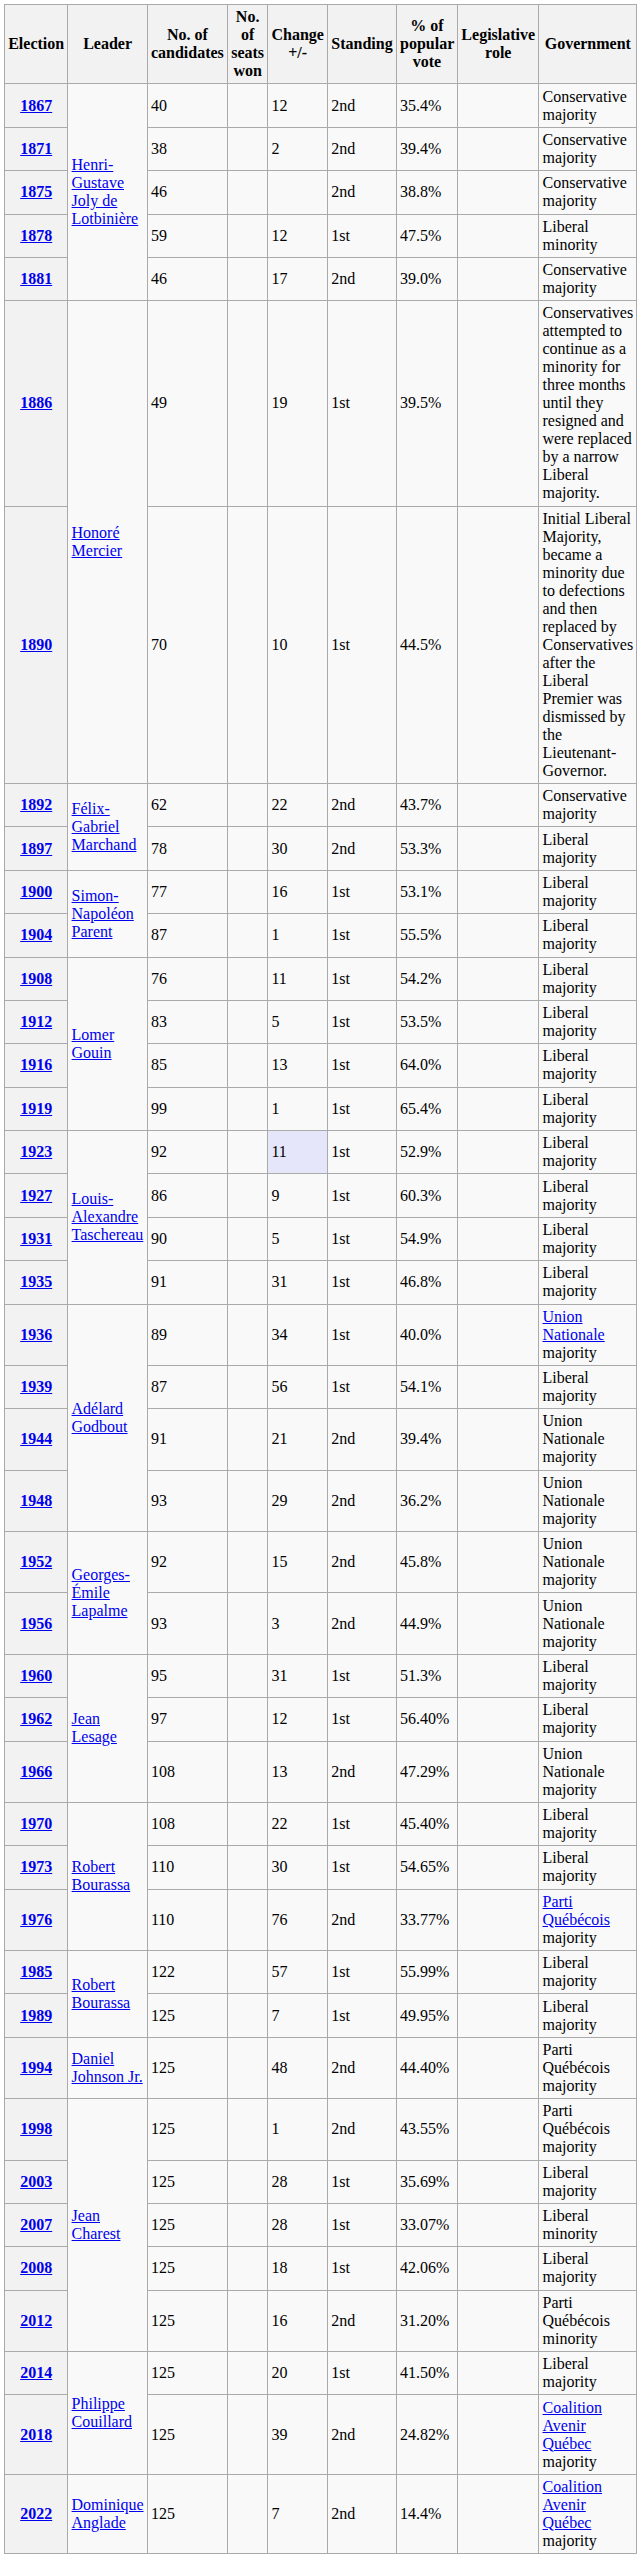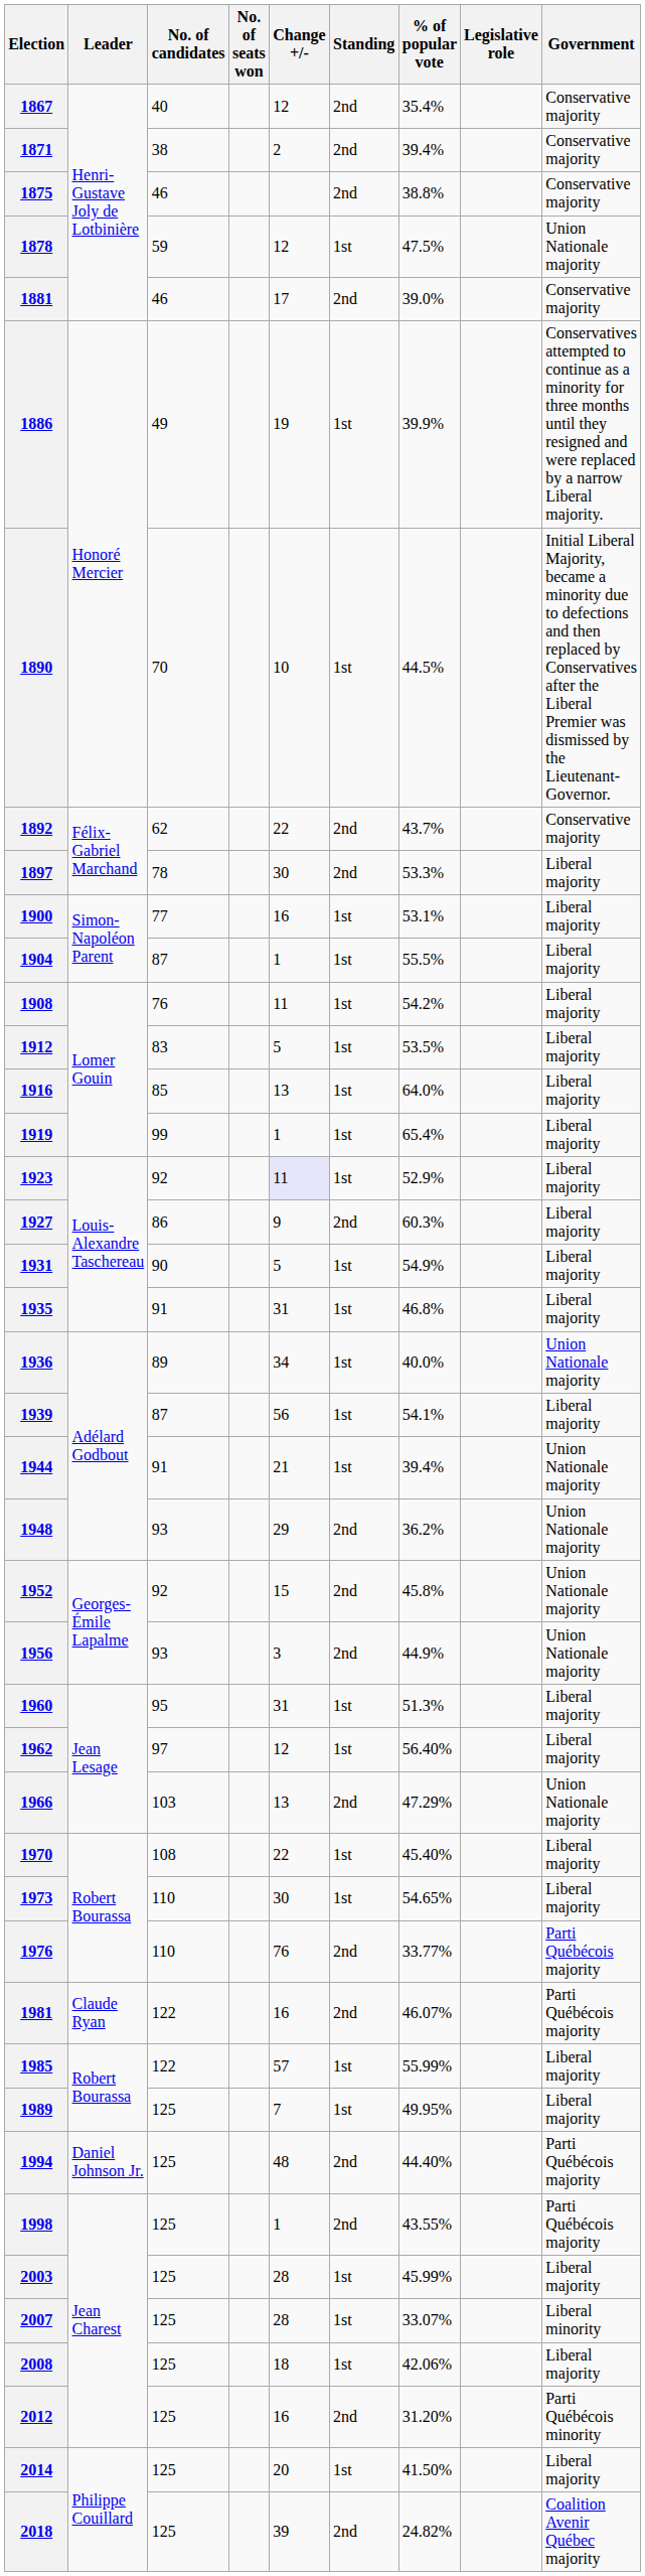1878 | Government: Liberal minority -> Union Nationale majority
1886 | % of popular vote: 39.5% -> 39.9%
1927 | Standing: 1st -> 2nd
1944 | Standing: 2nd -> 1st
1966 | No. of candidates: 108 -> 103
+ row: 1981 | Claude Ryan | 122 | 16 | 2nd | 46.07% | Parti Québécois majority
2003 | % of popular vote: 35.69% -> 45.99%
- row: 2022 | Dominique Anglade | 125 | 7 | 2nd | 14.4% | Coalition Avenir Québec majority
